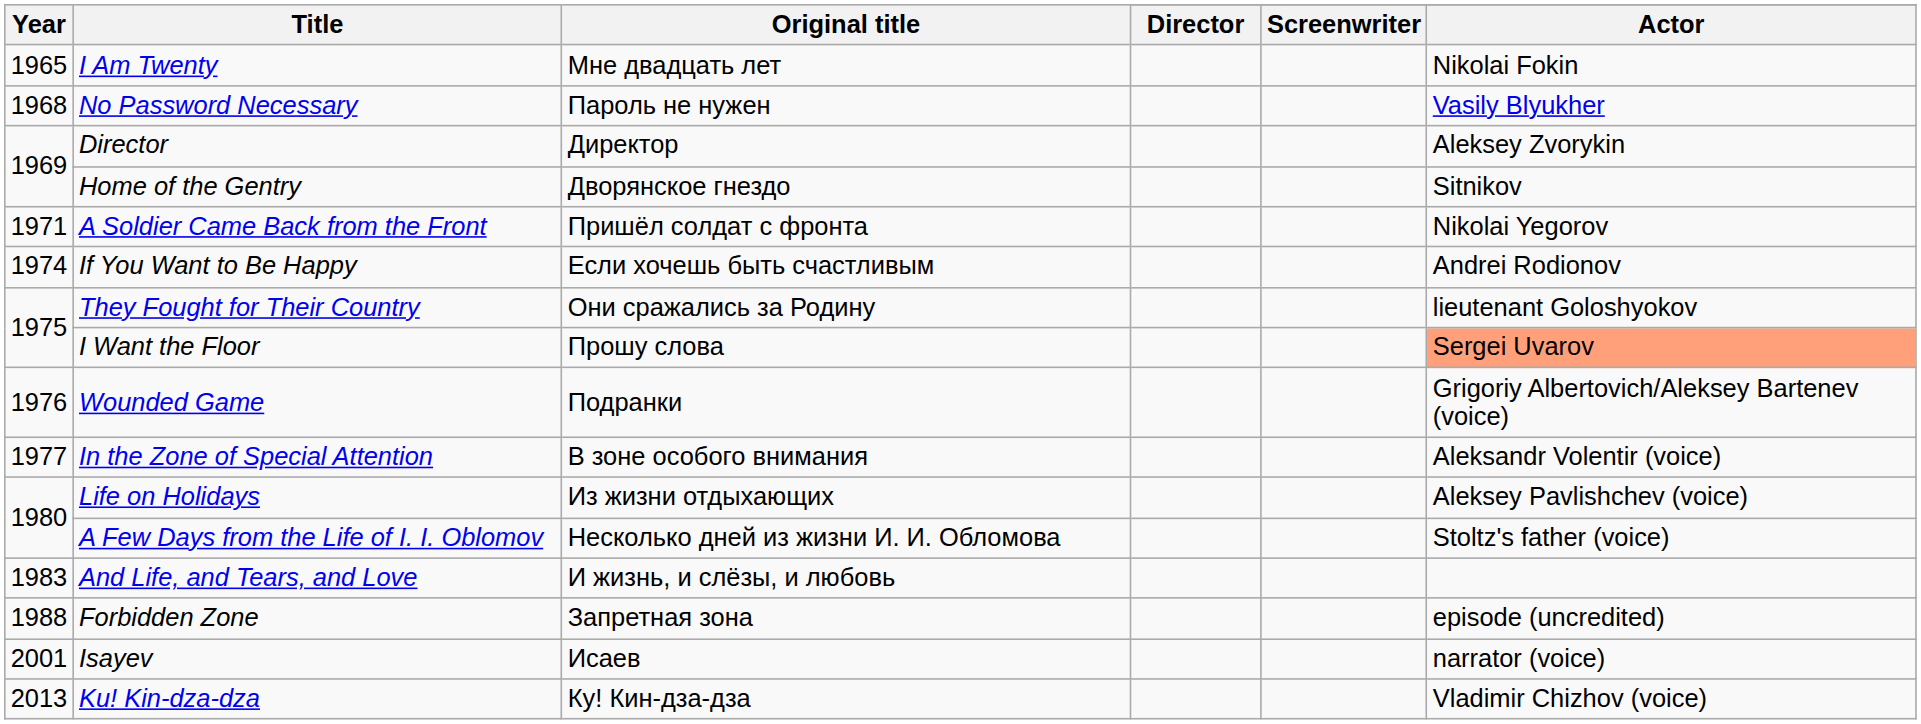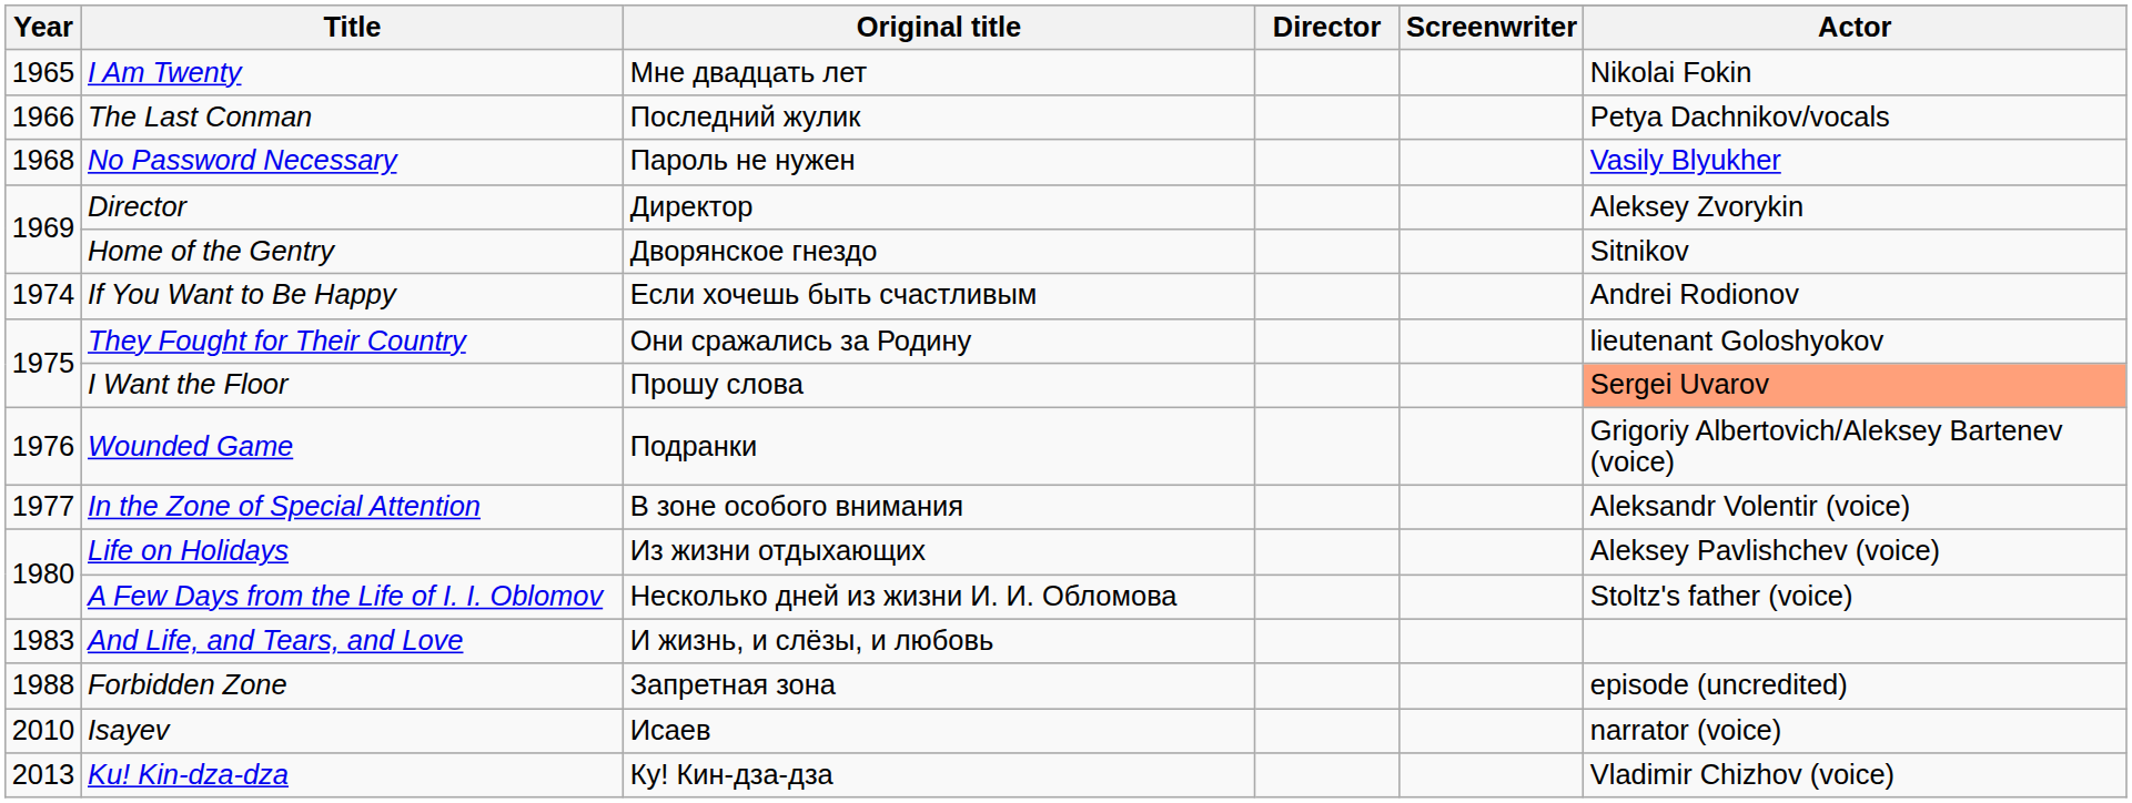+ row: 1966 | The Last Conman | Последний жулик | Petya Dachnikov/vocals
- row: 1971 | A Soldier Came Back from the Front | Пришёл солдат с фронта | Nikolai Yegorov
Isaуev | Year: 2001 -> 2010
